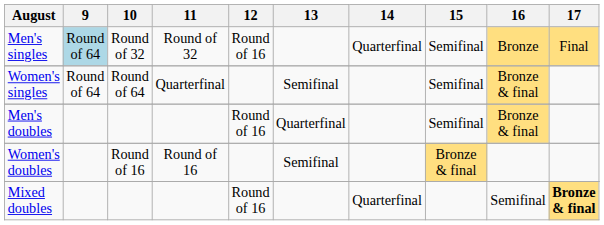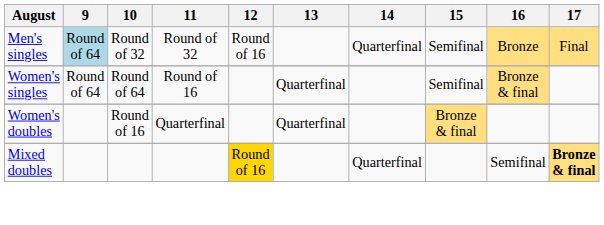Women's singles | 11: Quarterfinal -> Round of 16
Women's singles | 13: Semifinal -> Quarterfinal
- row: Men's doubles | Round of 16 | Quarterfinal | Semifinal | Bronze & final
Women's doubles | 11: Round of 16 -> Quarterfinal
Women's doubles | 13: Semifinal -> Quarterfinal
Mixed doubles | 12: no background -> gold background
